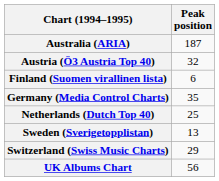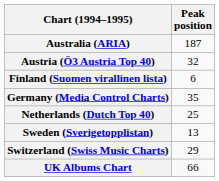UK Albums Chart | Peak position: 56 -> 66
